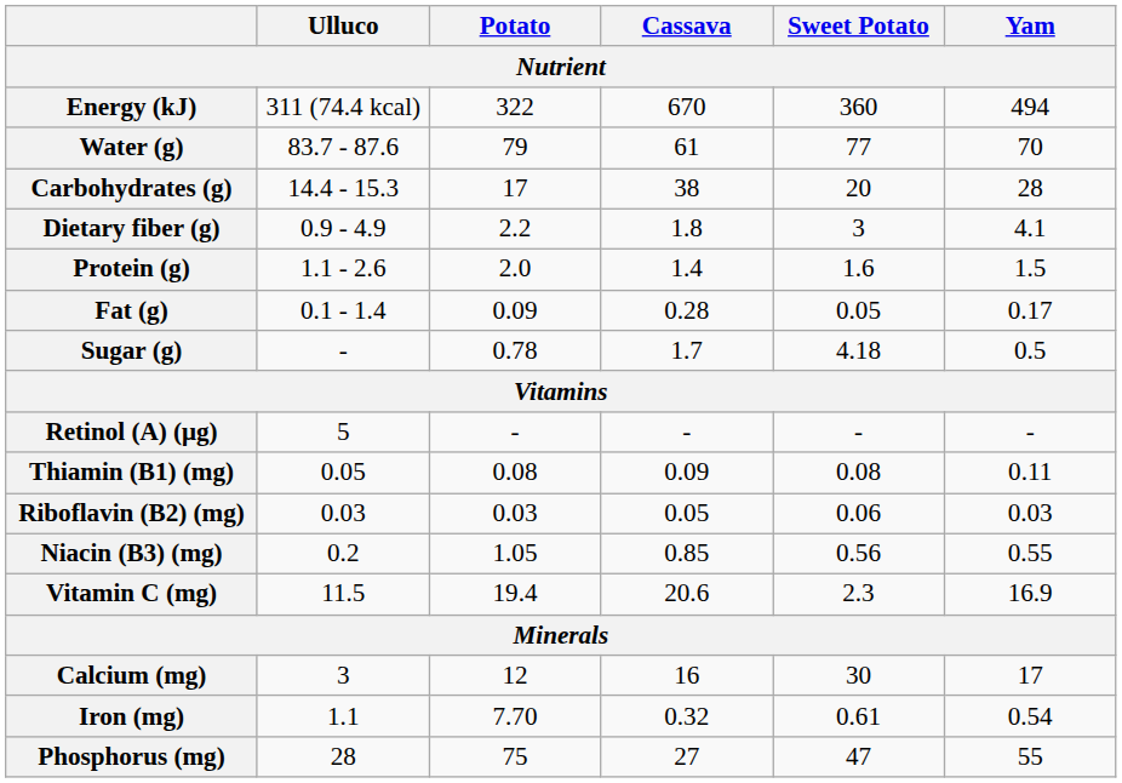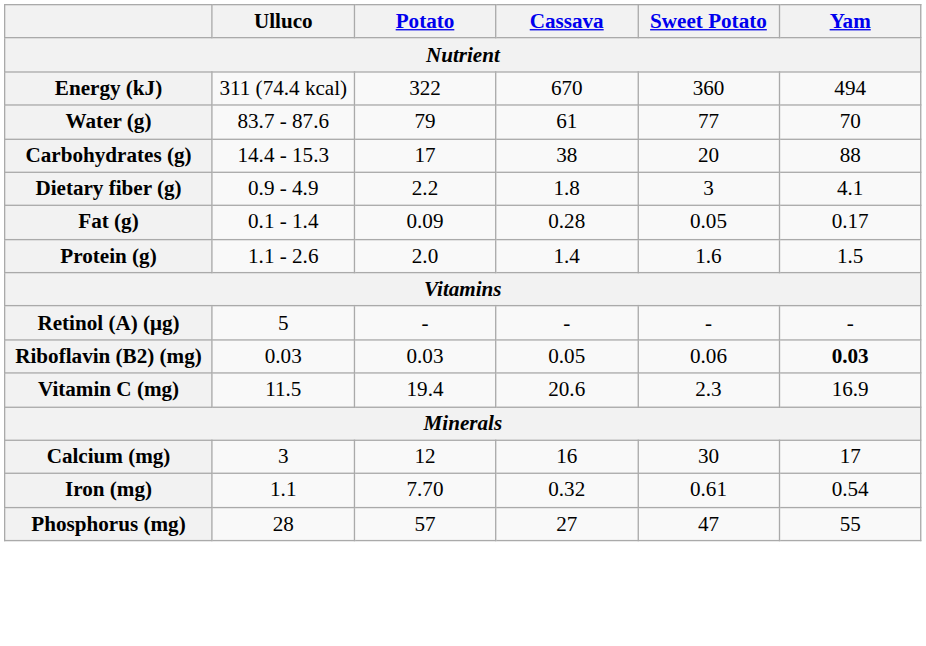Carbohydrates (g) | Yam: 28 -> 88
rows swapped: Fat (g) <-> Protein (g)
- row: Sugar (g) | - | 0.78 | 1.7 | 4.18 | 0.5
- row: Thiamin (B1) (mg) | 0.05 | 0.08 | 0.09 | 0.08 | 0.11
Riboflavin (B2) (mg) | Yam: normal -> bold
- row: Niacin (B3) (mg) | 0.2 | 1.05 | 0.85 | 0.56 | 0.55
Phosphorus (mg) | Potato: 75 -> 57
